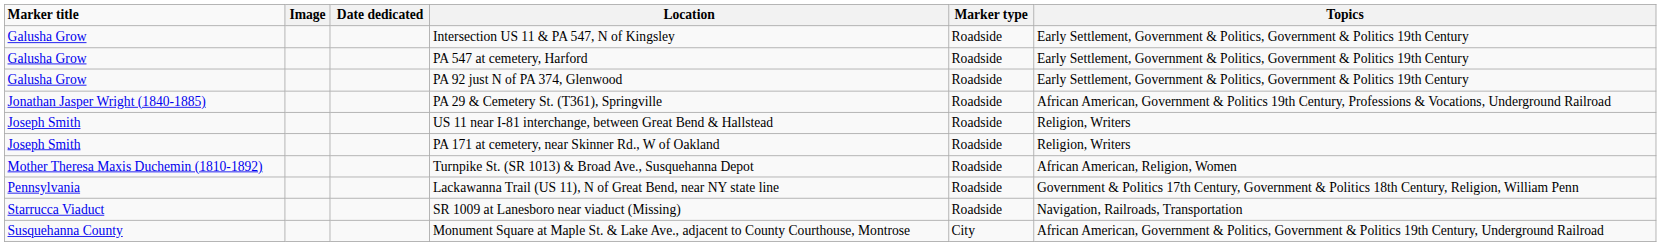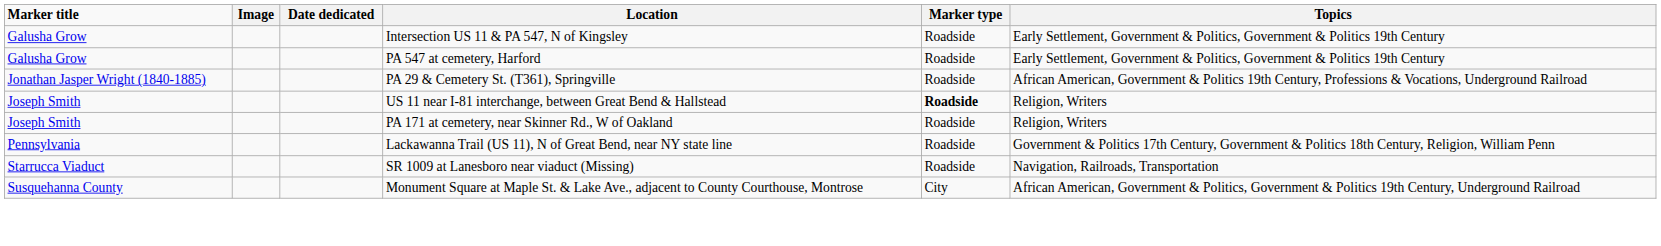- row: Galusha Grow | PA 92 just N of PA 374, Glenwood | Roadside | Early Settlement, Government & Politics, Government & Politics 19th Century
US 11 near I-81 interchange, between Great Bend & Hallstead | Marker type: normal -> bold
- row: Mother Theresa Maxis Duchemin (1810-1892) | Turnpike St. (SR 1013) & Broad Ave., Susquehanna Depot | Roadside | African American, Religion, Women
